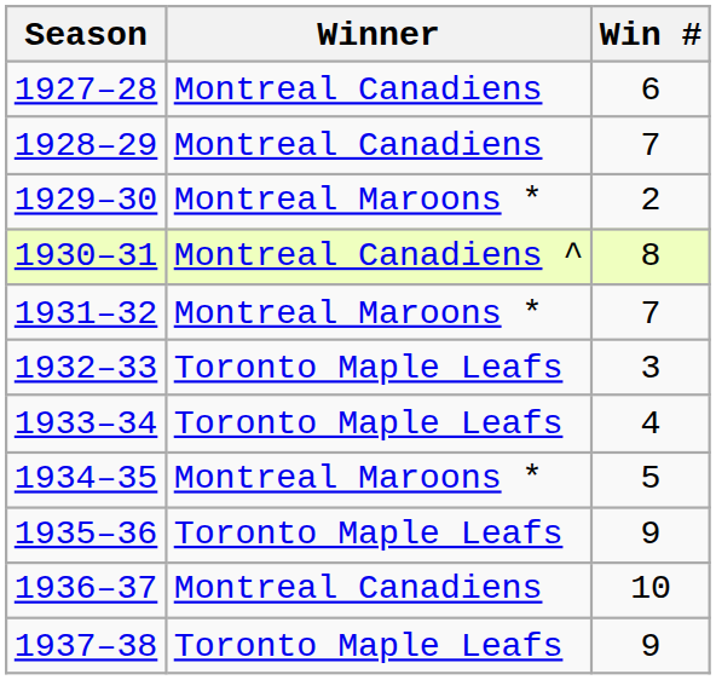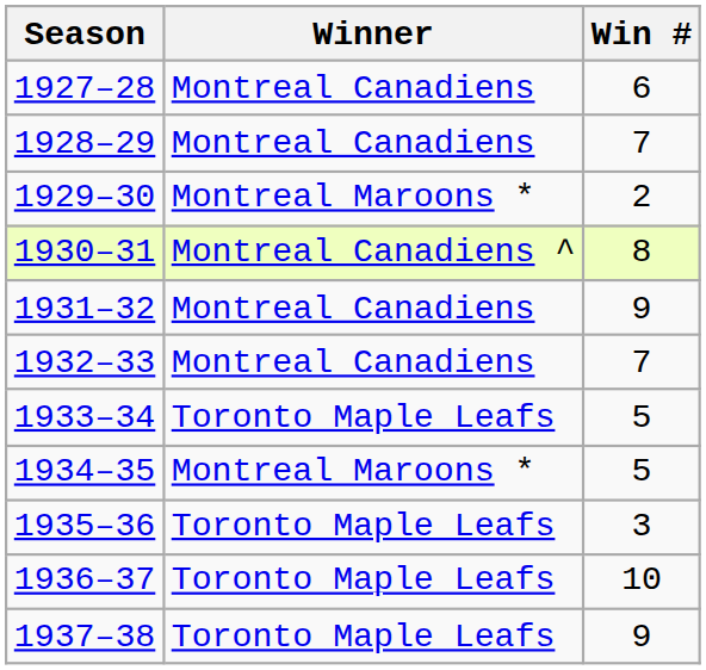1931–32 | Winner: Montreal Maroons * -> Montreal Canadiens
1931–32 | Win #: 7 -> 9
1932–33 | Winner: Toronto Maple Leafs -> Montreal Canadiens
1932–33 | Win #: 3 -> 7
1933–34 | Win #: 4 -> 5
1935–36 | Win #: 9 -> 3
1936–37 | Winner: Montreal Canadiens -> Toronto Maple Leafs
